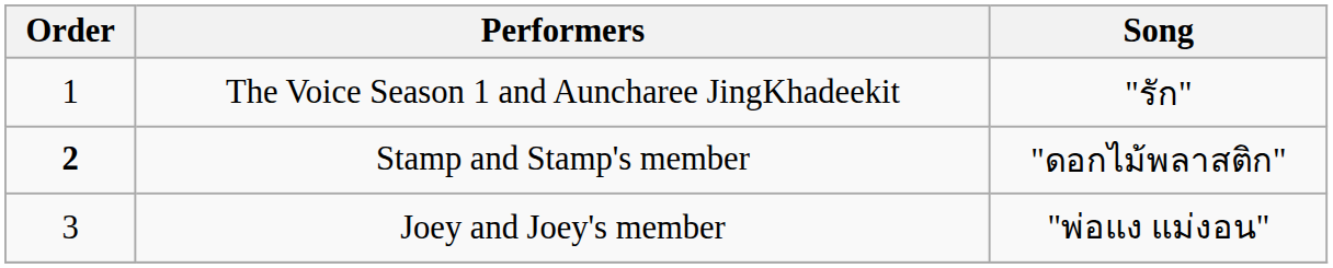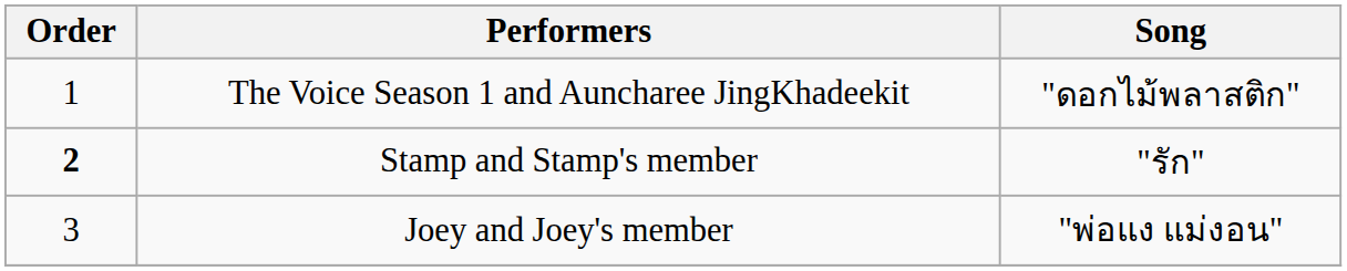The Voice Season 1 and Auncharee JingKhadeekit | Song: "รัก" -> "ดอกไม้พลาสติก"
Stamp and Stamp's member | Song: "ดอกไม้พลาสติก" -> "รัก"
